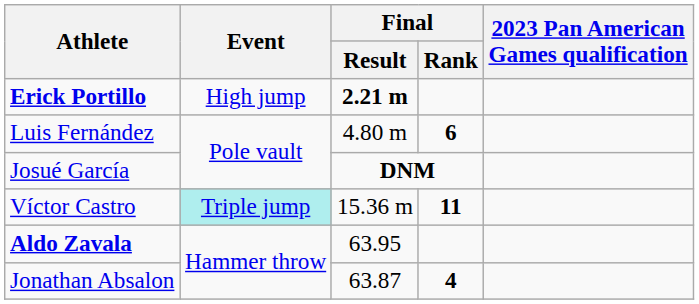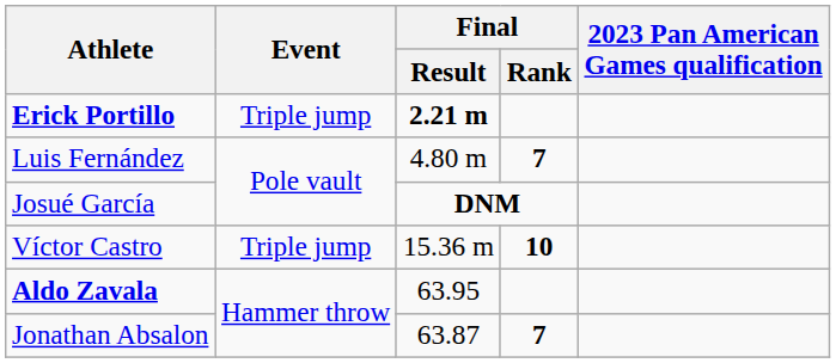Erick Portillo | Event: High jump -> Triple jump
Luis Fernández | Final / Rank: 6 -> 7
Víctor Castro | Event: paleturquoise background -> no background
Víctor Castro | Final / Rank: 11 -> 10
Jonathan Absalon | Final / Rank: 4 -> 7
